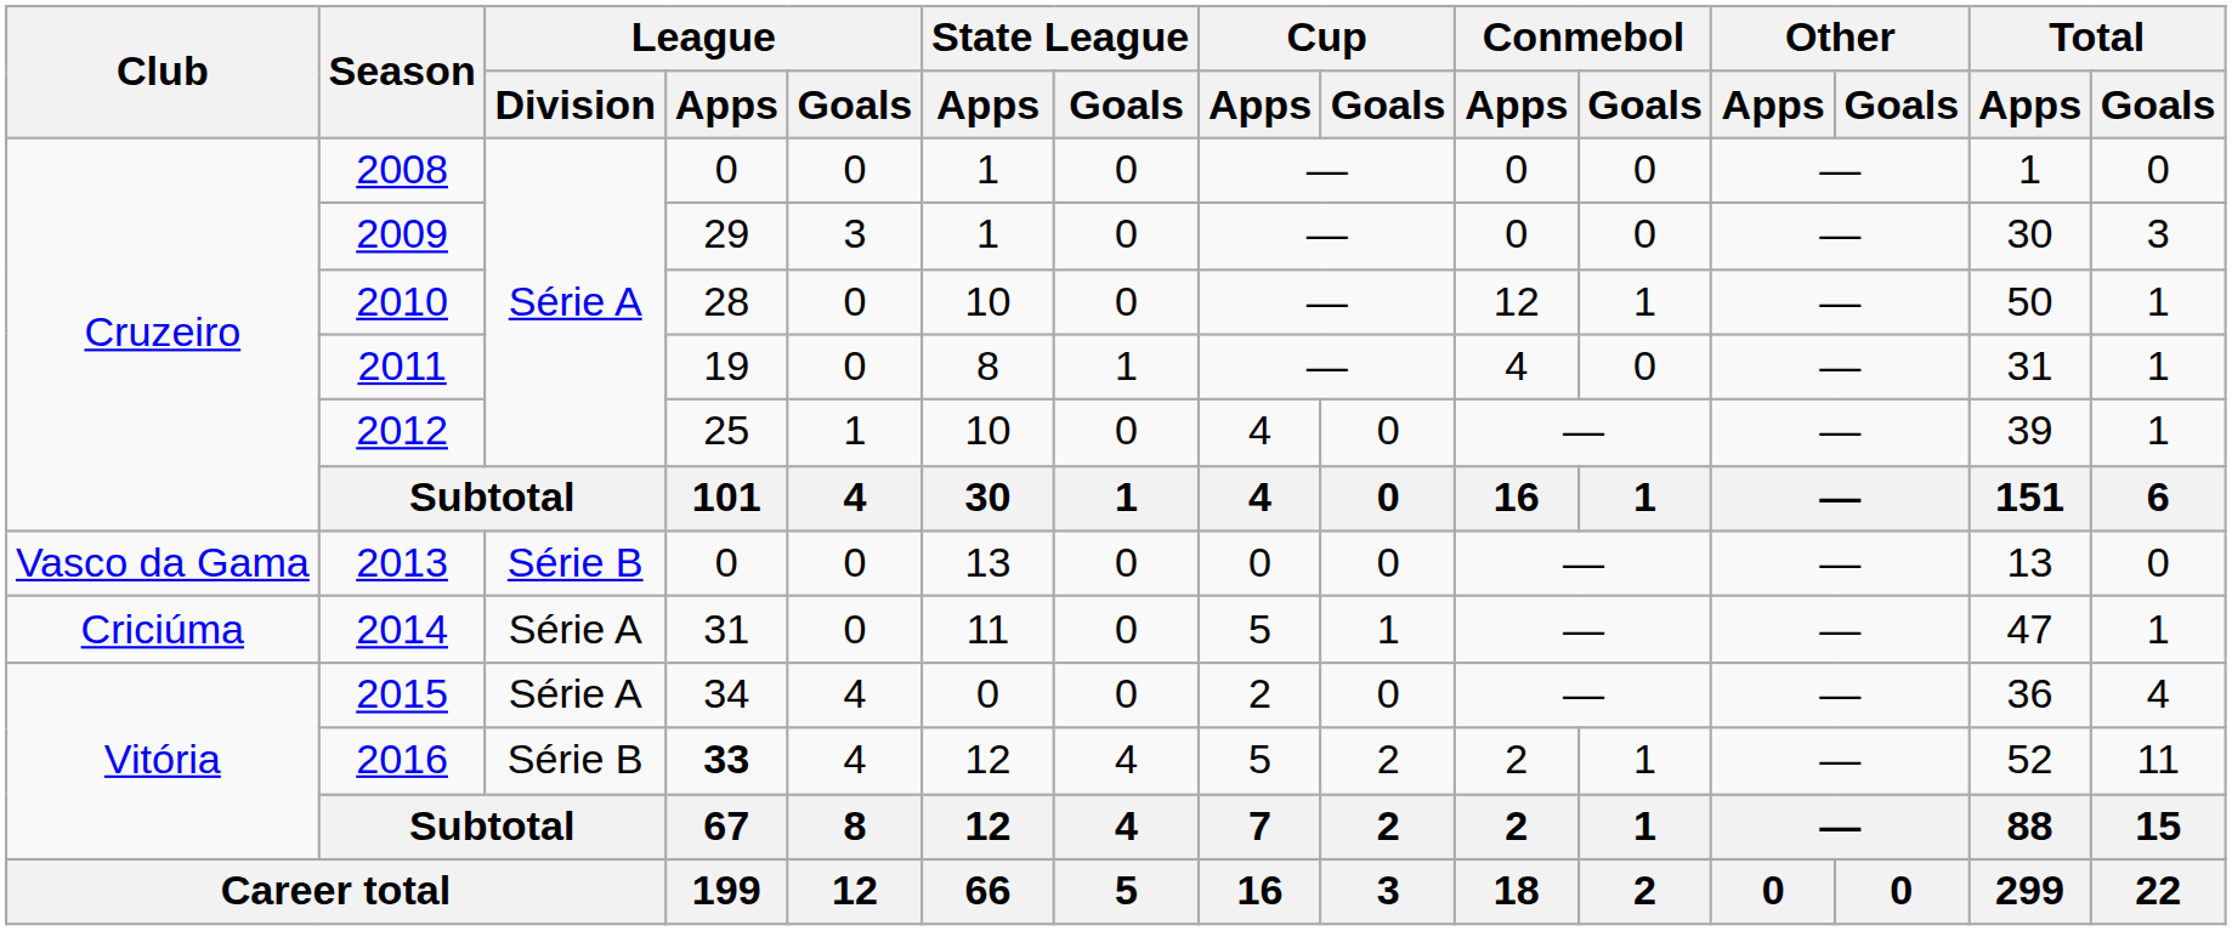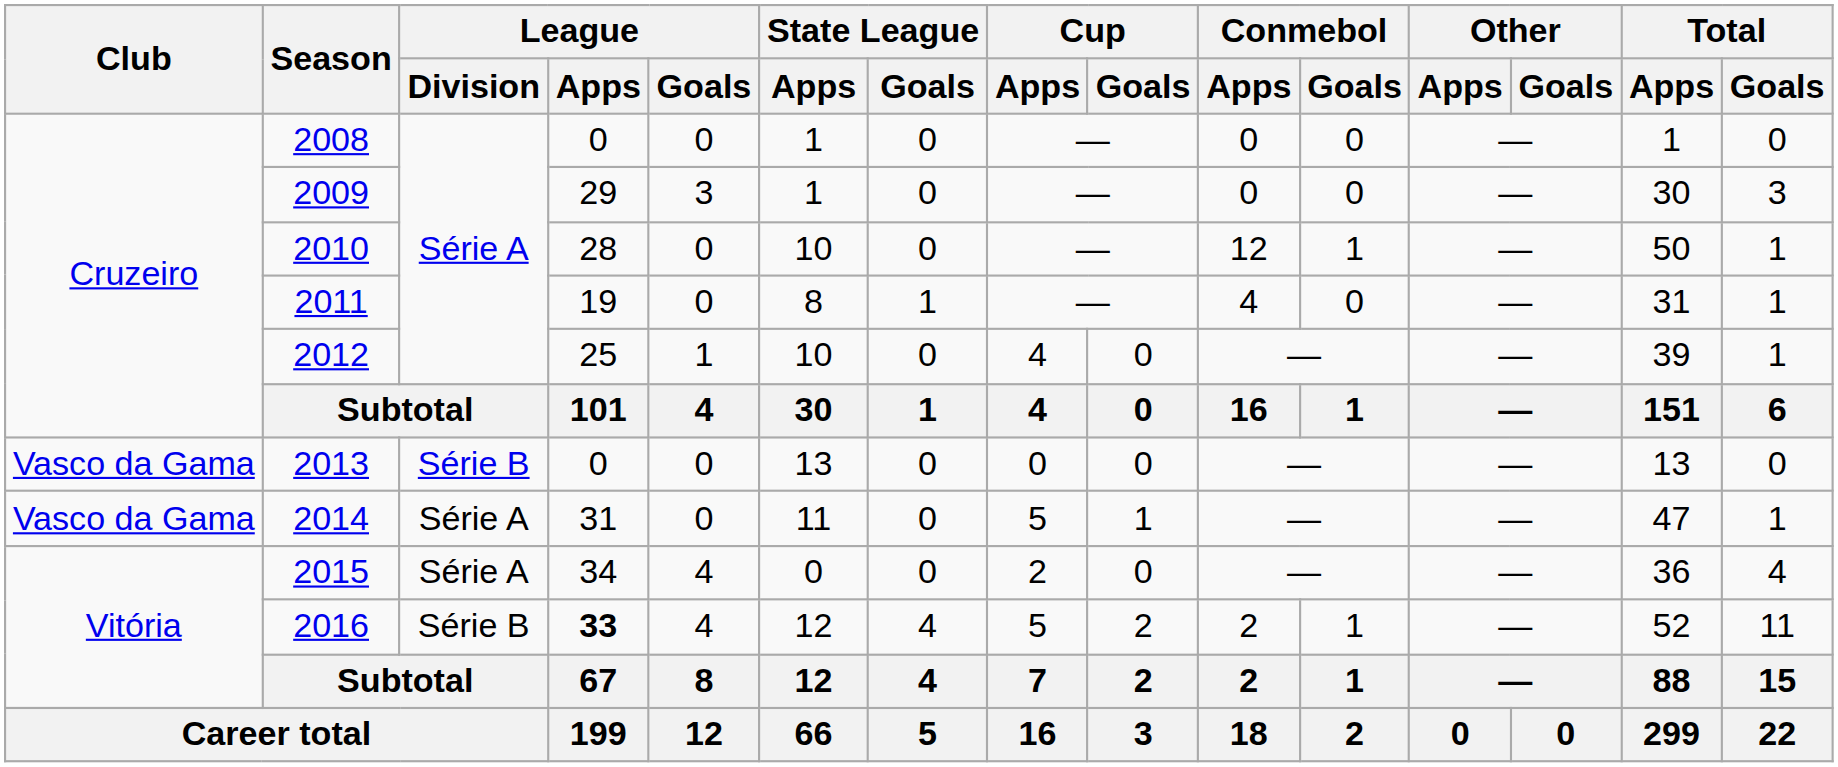2014 | Club: Criciúma -> Vasco da Gama
